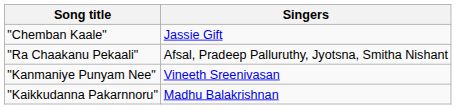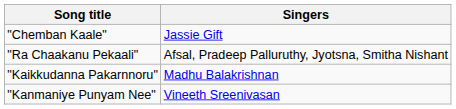rows swapped: "Kanmaniye Punyam Nee" <-> "Kaikkudanna Pakarnnoru"
